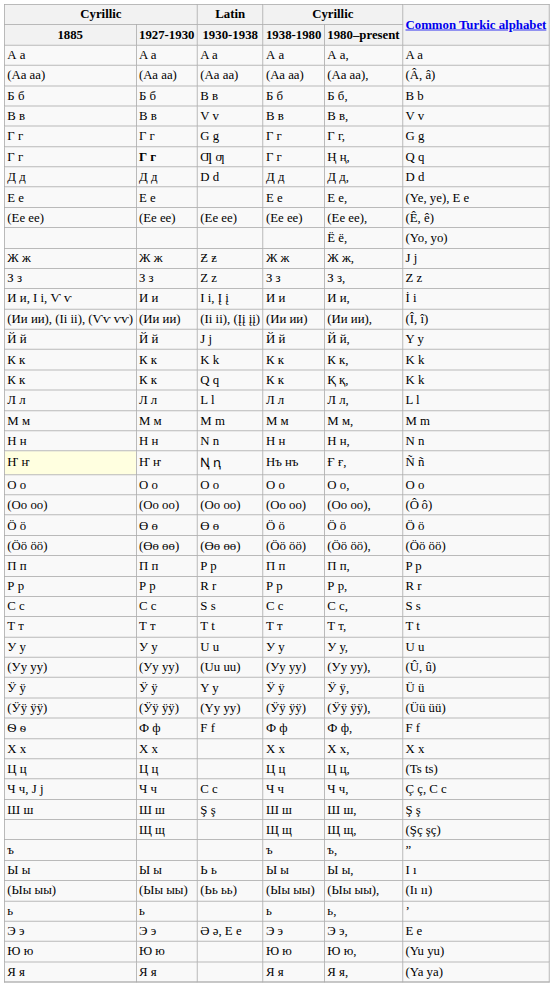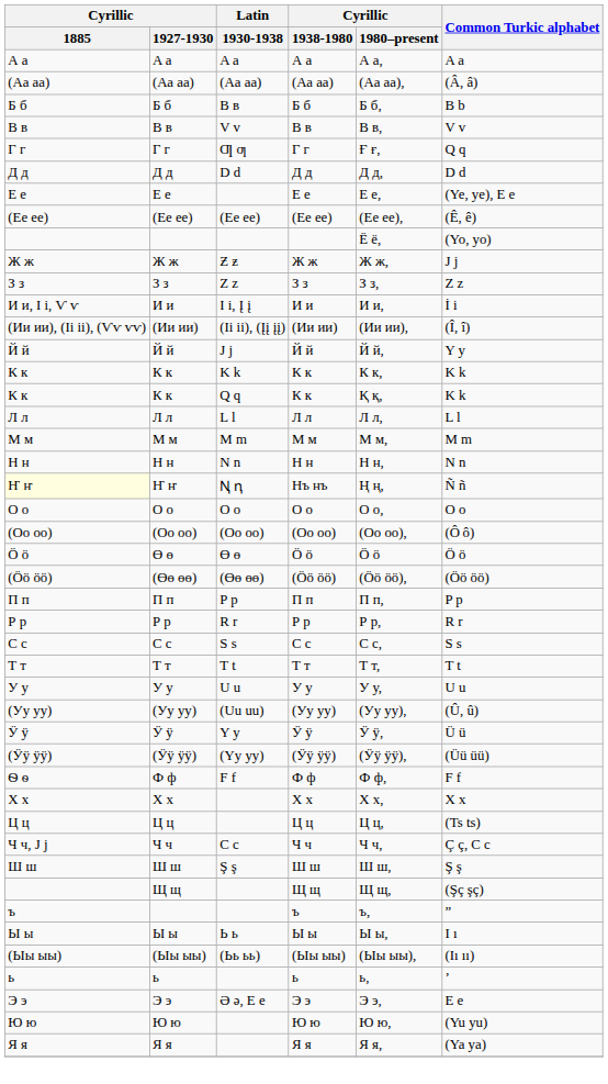- row: Г г | Г г | G g | Г г | Г г, | G g
Ƣ ƣ / Г г | Cyrillic / 1927-1930: bold -> normal
Ƣ ƣ / Г г | Cyrillic / 1980–present: Ң ң, -> Ғ ғ,
Нъ нъ | Cyrillic / 1980–present: Ғ ғ, -> Ң ң,
